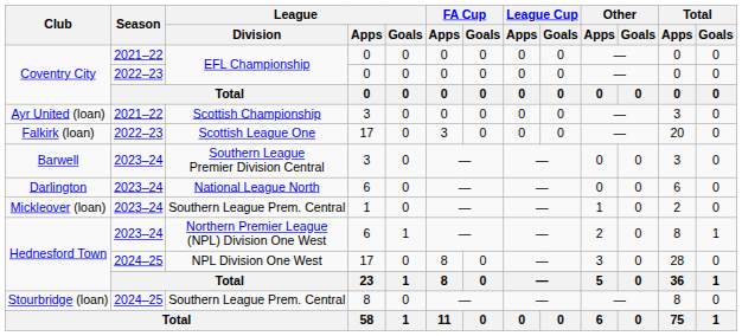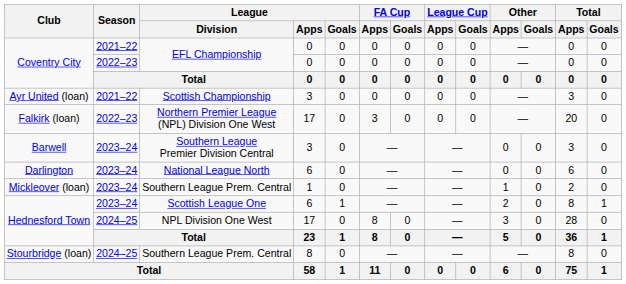Falkirk (loan) | League / Division: Scottish League One -> Northern Premier League (NPL) Division One West
Hednesford Town / 2023–24 | League / Division: Northern Premier League (NPL) Division One West -> Scottish League One
